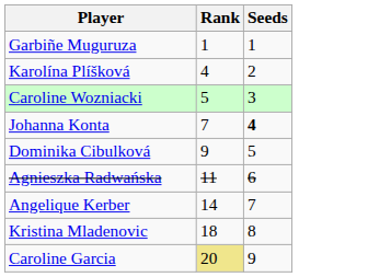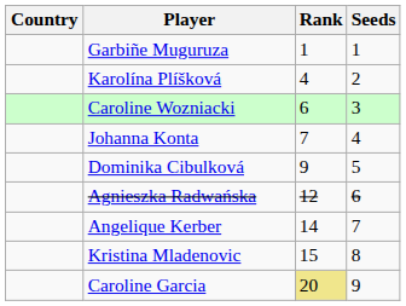+ column: Country
Caroline Wozniacki | Rank: 5 -> 6
Johanna Konta | Seeds: bold -> normal
Agnieszka Radwańska | Rank: 11 -> 12
Kristina Mladenovic | Rank: 18 -> 15
